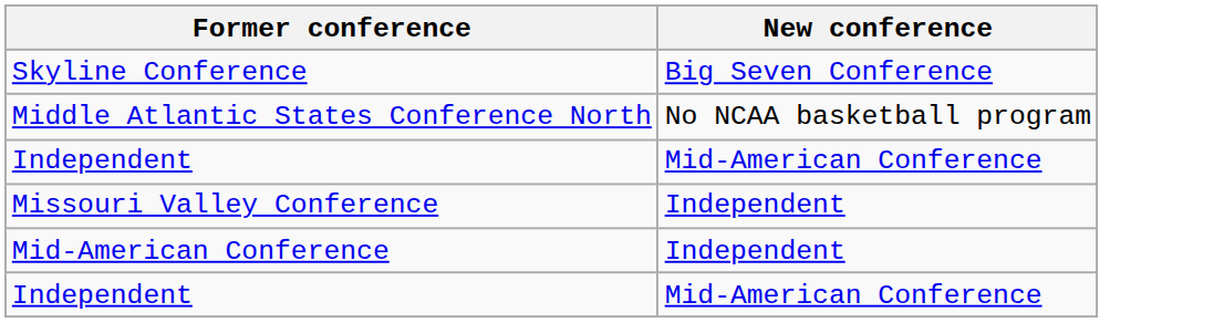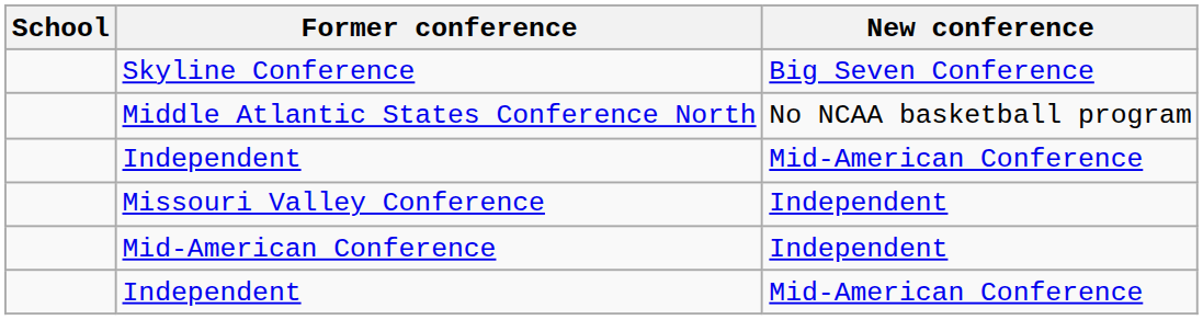+ column: School
